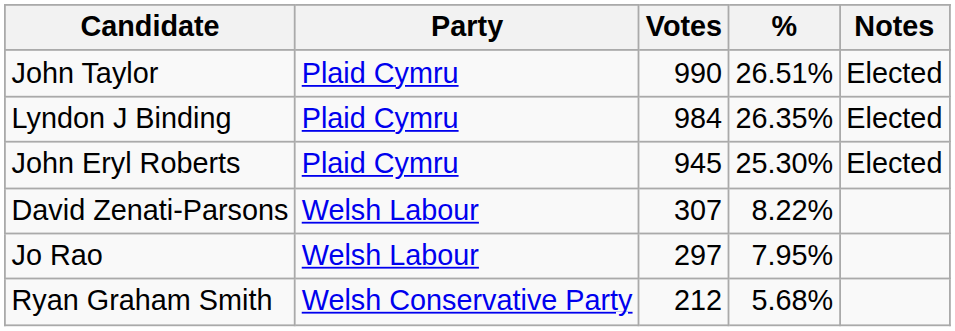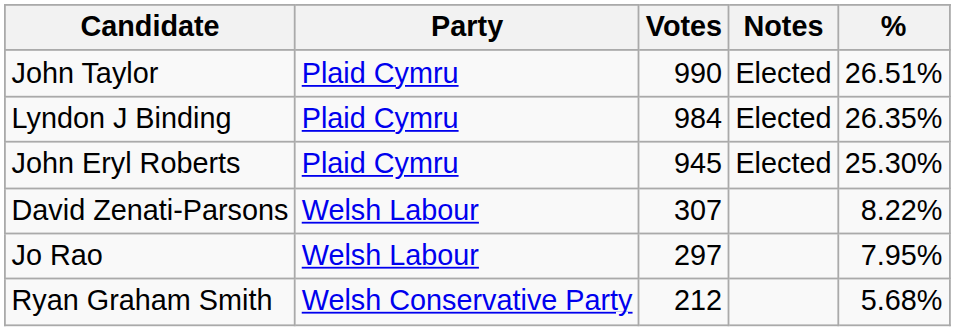columns swapped: % <-> Notes
